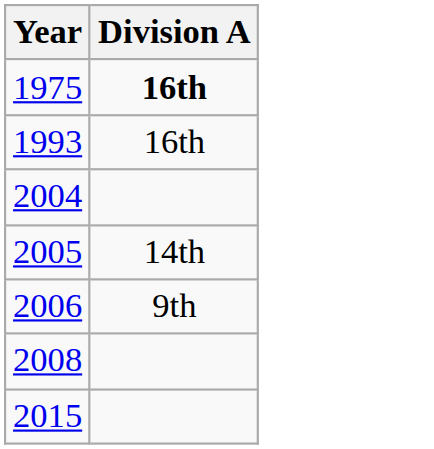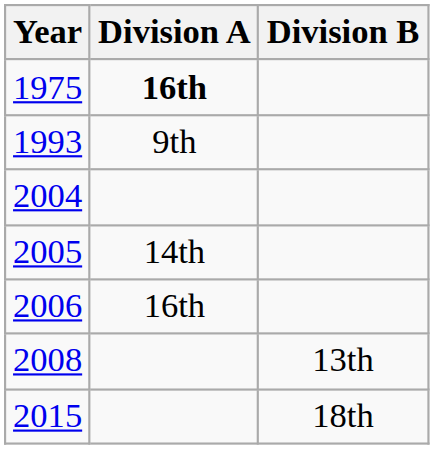+ column: Division B | 13th | 18th
1993 | Division A: 16th -> 9th
2006 | Division A: 9th -> 16th
